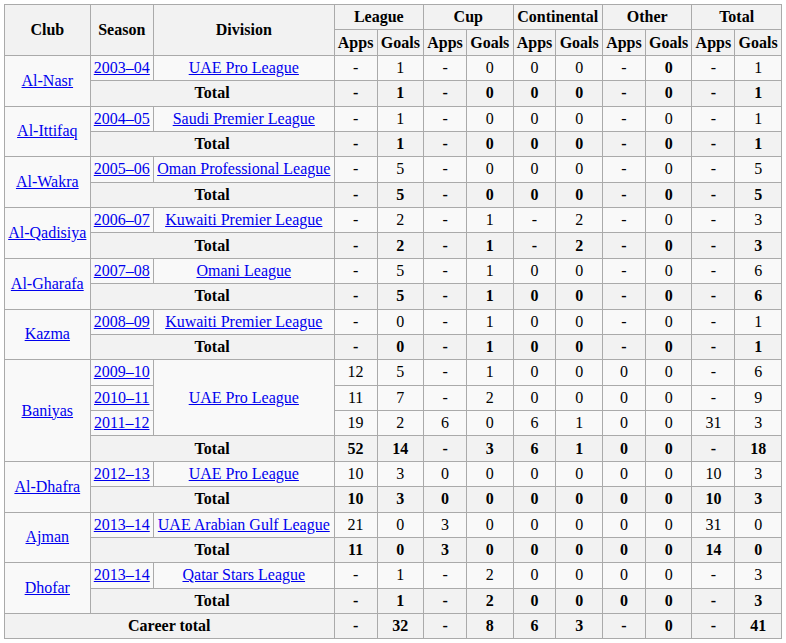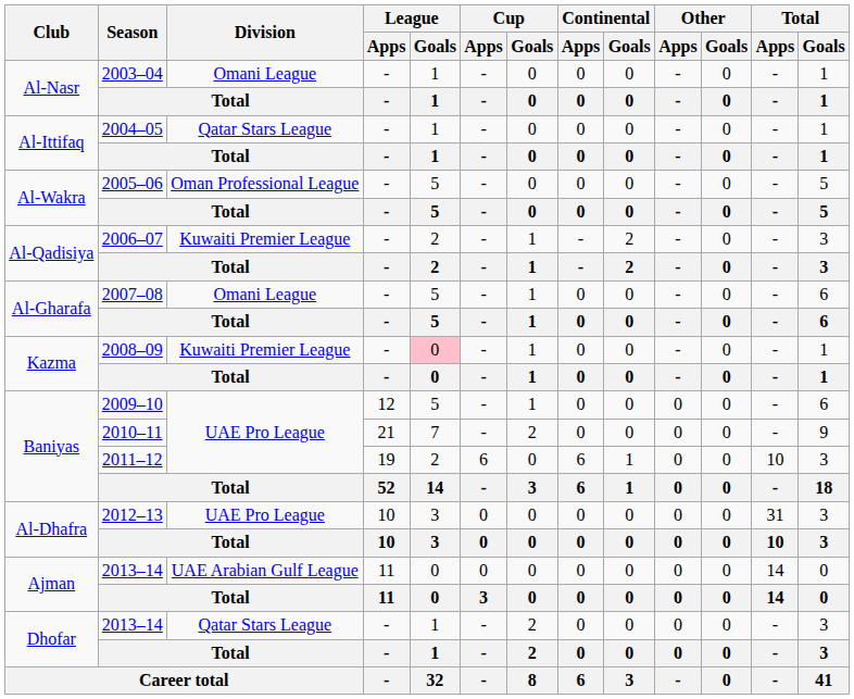2003–04 | Division: UAE Pro League -> Omani League
2003–04 | Other / Goals: bold -> normal
2004–05 | Division: Saudi Premier League -> Qatar Stars League
2008–09 | League / Goals: no background -> pink background
2010–11 | League / Apps: 11 -> 21
2011–12 | Total / Apps: 31 -> 10
2012–13 | Total / Apps: 10 -> 31
Ajman / 2013–14 | League / Apps: 21 -> 11
Ajman / 2013–14 | Cup / Apps: 3 -> 0
Ajman / 2013–14 | Total / Apps: 31 -> 14
